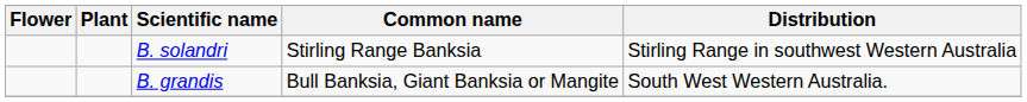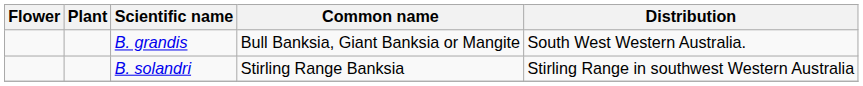rows swapped: B. grandis <-> B. solandri
